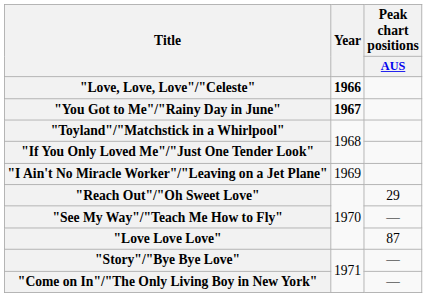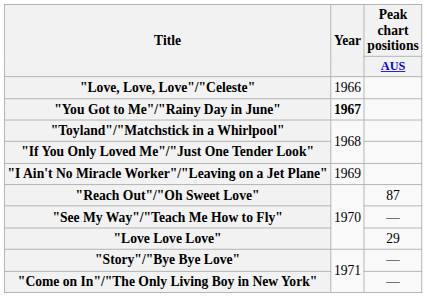"Love, Love, Love"/"Celeste" | Year: bold -> normal
"Reach Out"/"Oh Sweet Love" | Peak chart positions / AUS: 29 -> 87
"Love Love Love" | Peak chart positions / AUS: 87 -> 29
